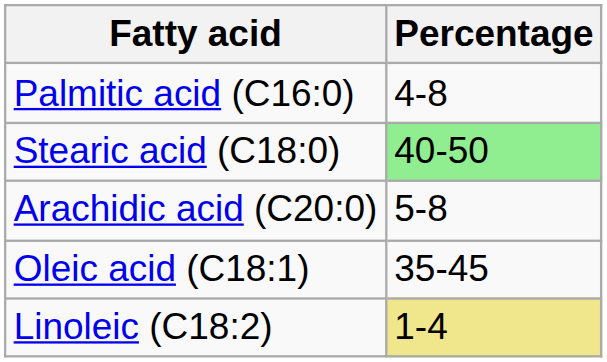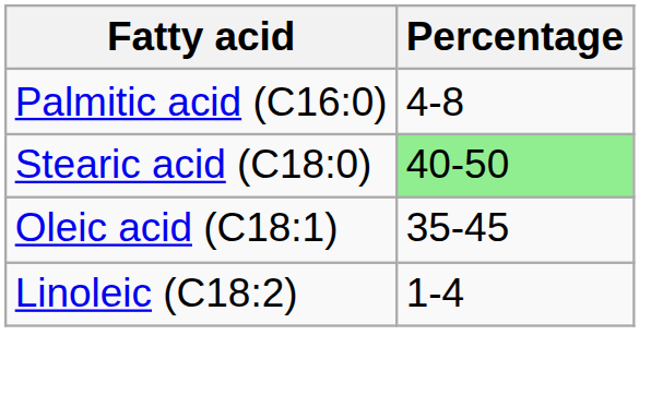- row: Arachidic acid (C20:0) | 5-8
Linoleic (C18:2) | Percentage: khaki background -> no background
